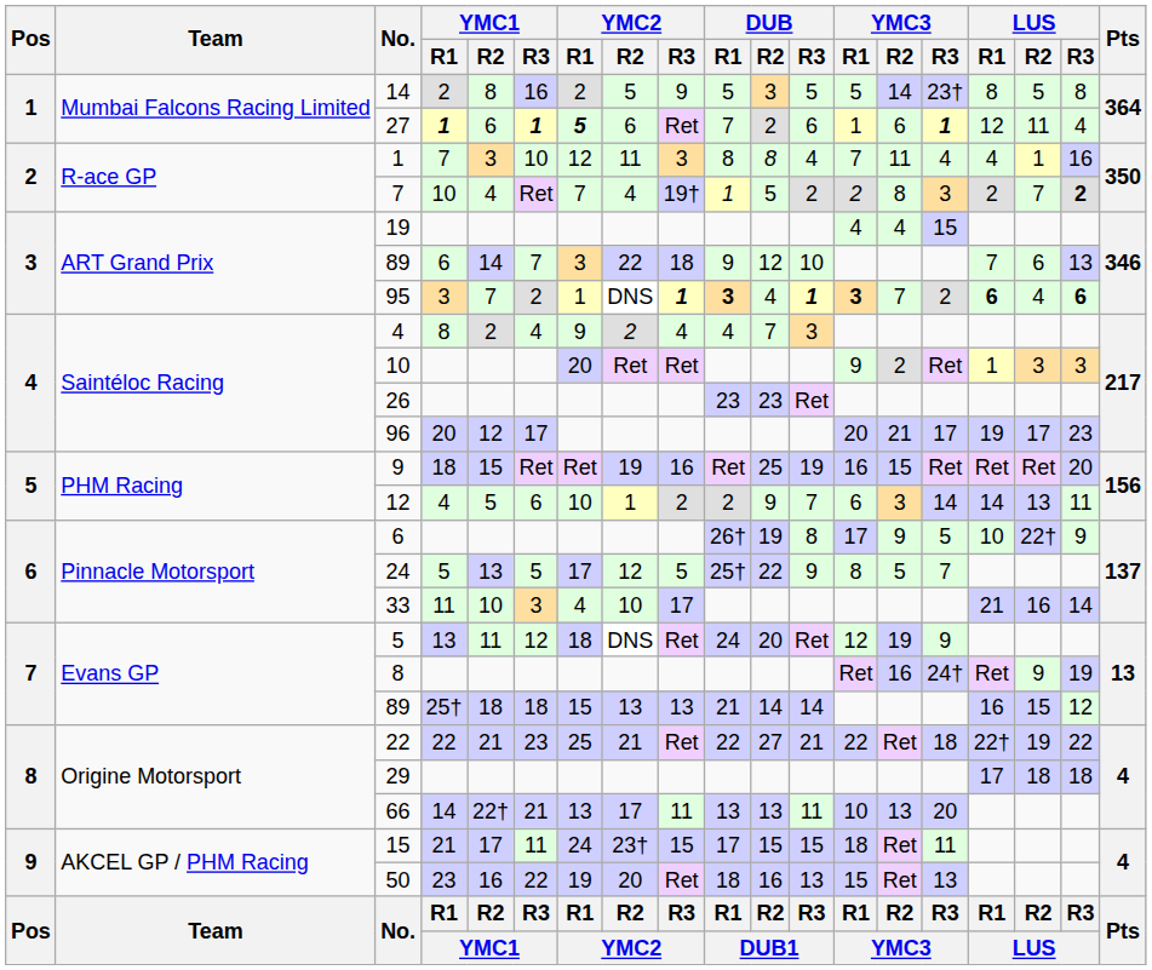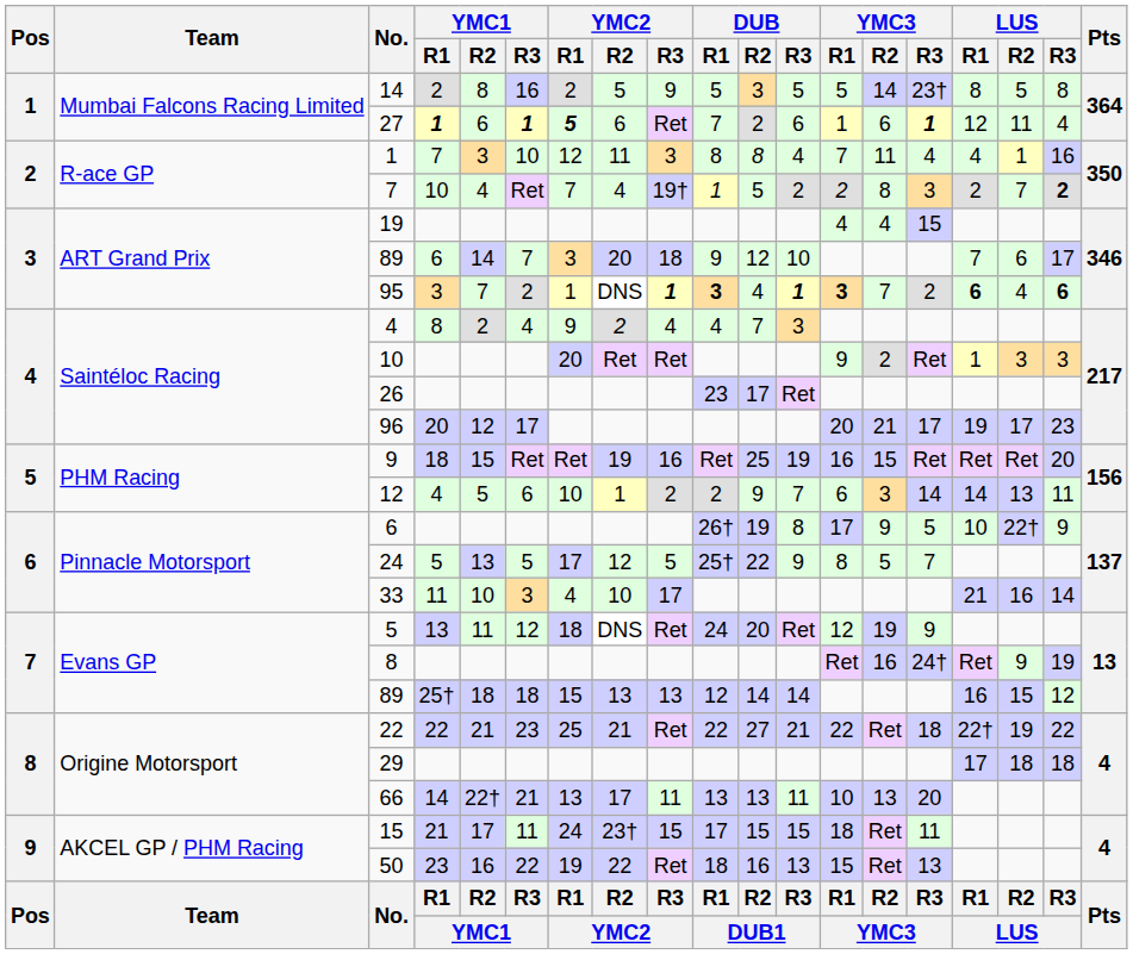89 / 6 | YMC2 / R2: 22 -> 20
89 / 6 | LUS / R3: 13 -> 17
26 | DUB / R2: 23 -> 17
89 / 25† | DUB / R1: 21 -> 12
50 | YMC2 / R2: 20 -> 22
